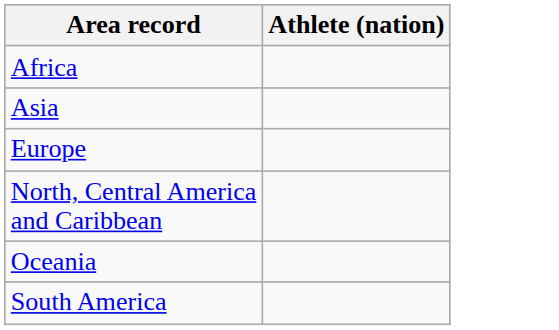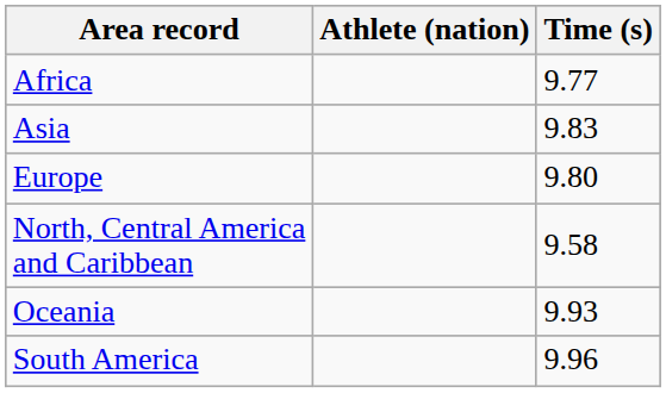+ column: Time (s) | 9.77 | 9.83 | 9.80 | 9.58 | 9.93 | 9.96
